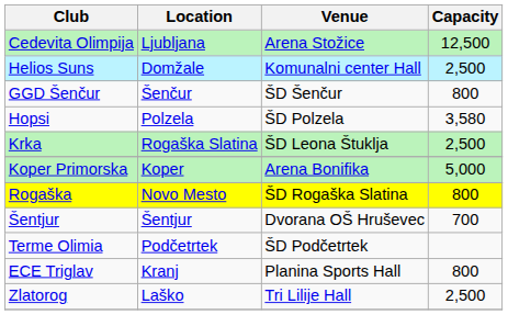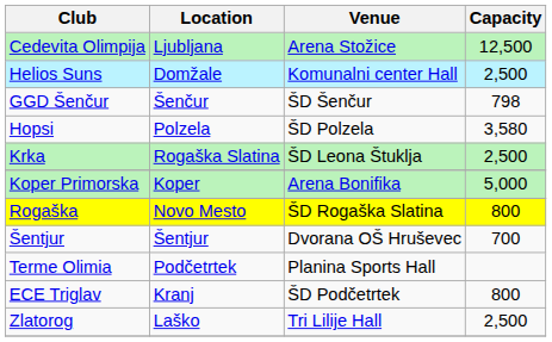GGD Šenčur | Capacity: 800 -> 798
Terme Olimia | Venue: ŠD Podčetrtek -> Planina Sports Hall
ECE Triglav | Venue: Planina Sports Hall -> ŠD Podčetrtek
